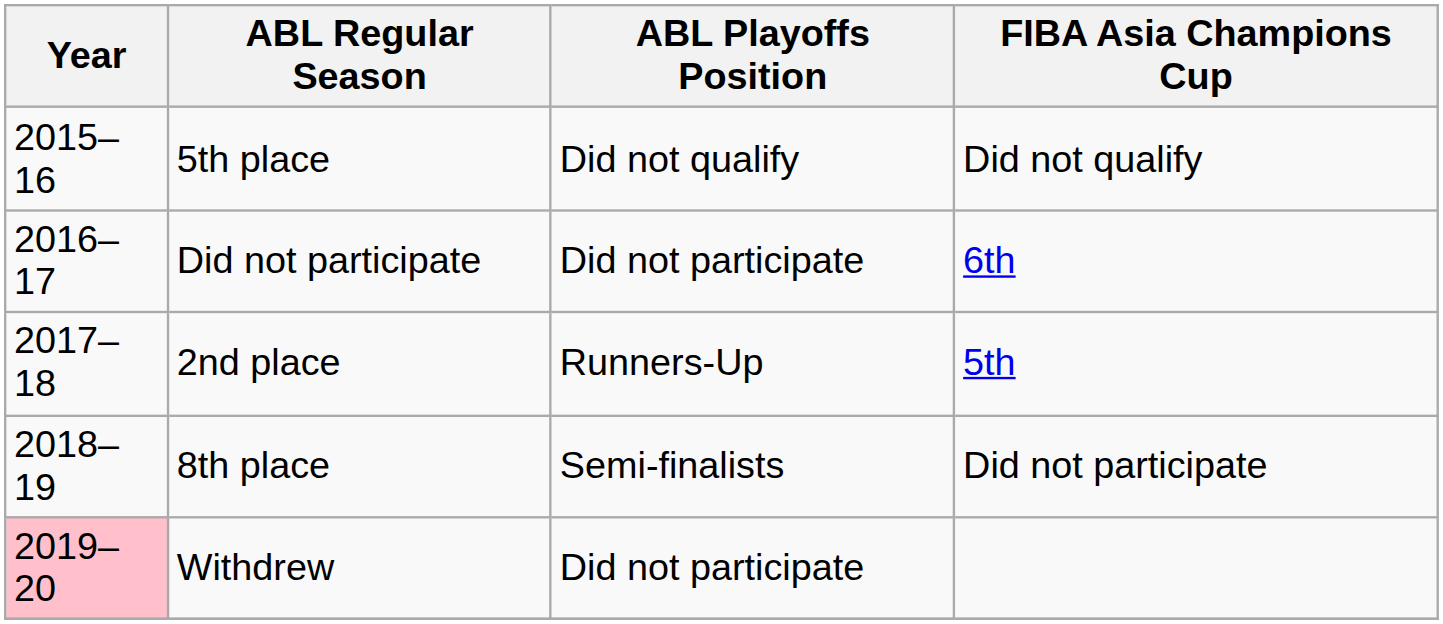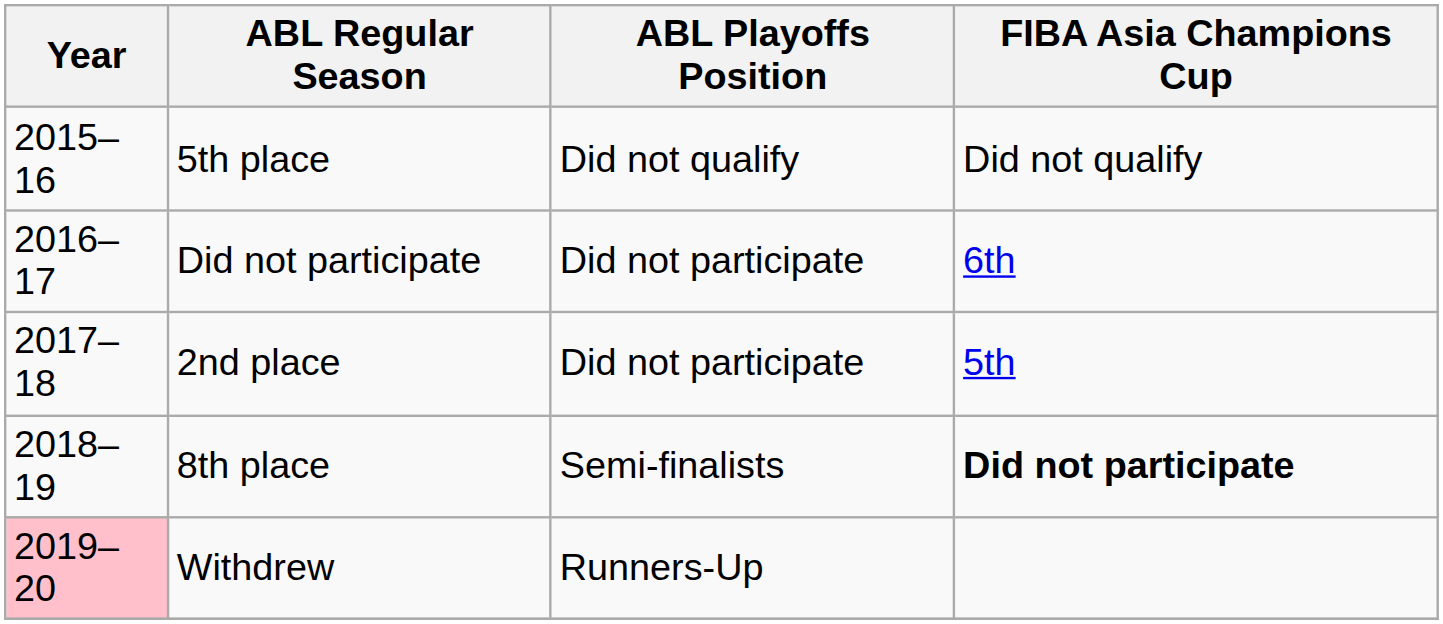2nd place | ABL Playoffs Position: Runners-Up -> Did not participate
8th place | FIBA Asia Champions Cup: normal -> bold
Withdrew | ABL Playoffs Position: Did not participate -> Runners-Up
